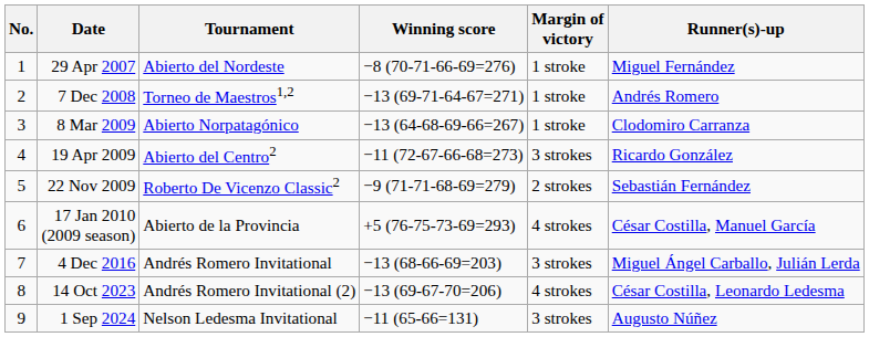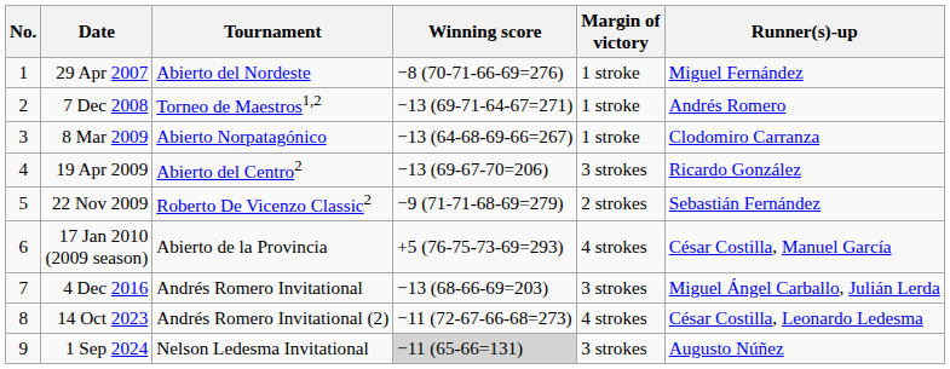19 Apr 2009 | Winning score: −11 (72-67-66-68=273) -> −13 (69-67-70=206)
14 Oct 2023 | Winning score: −13 (69-67-70=206) -> −11 (72-67-66-68=273)
1 Sep 2024 | Winning score: no background -> lightgrey background
